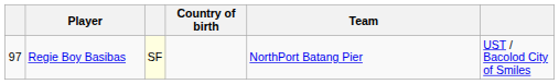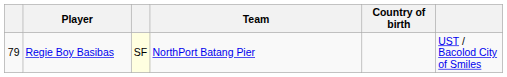columns swapped: Country of birth <-> Team
Regie Boy Basibas | column 1: 97 -> 79
